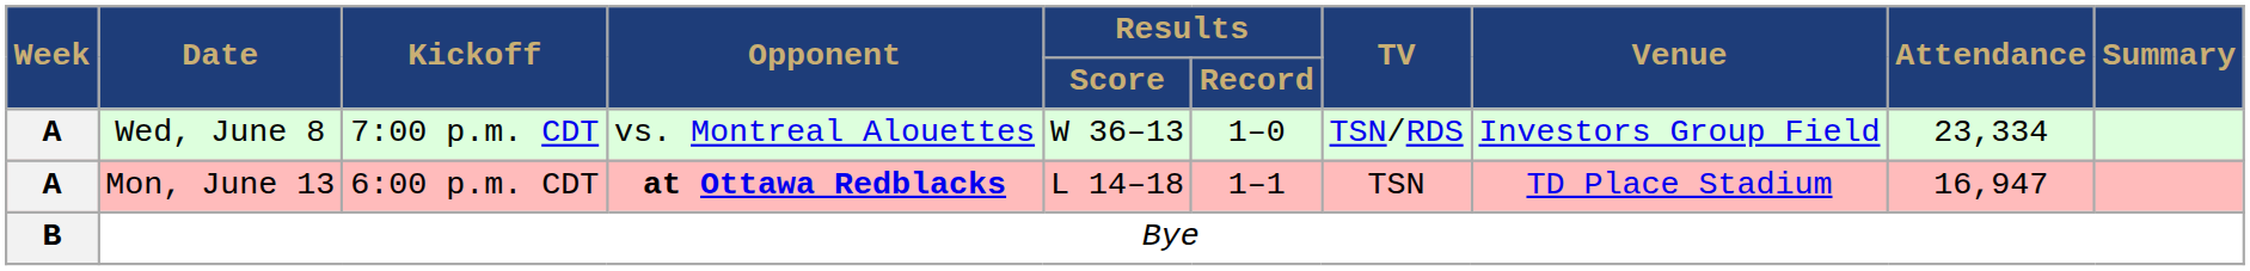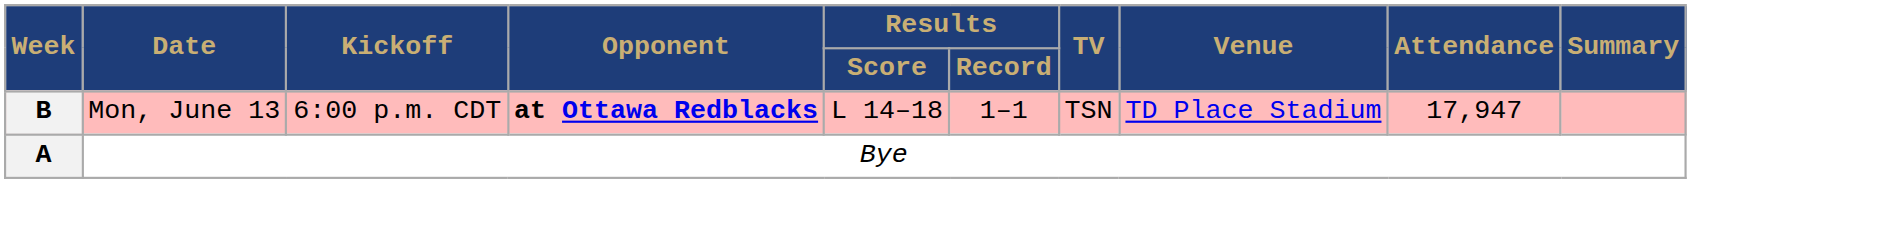- row: A | Wed, June 8 | 7:00 p.m. CDT | vs. Montreal Alouettes | W 36–13 | 1–0 | TSN/RDS | Investors Group Field | 23,334
Mon, June 13 | Week: A -> B
Mon, June 13 | Attendance: 16,947 -> 17,947
Bye | Week: B -> A
